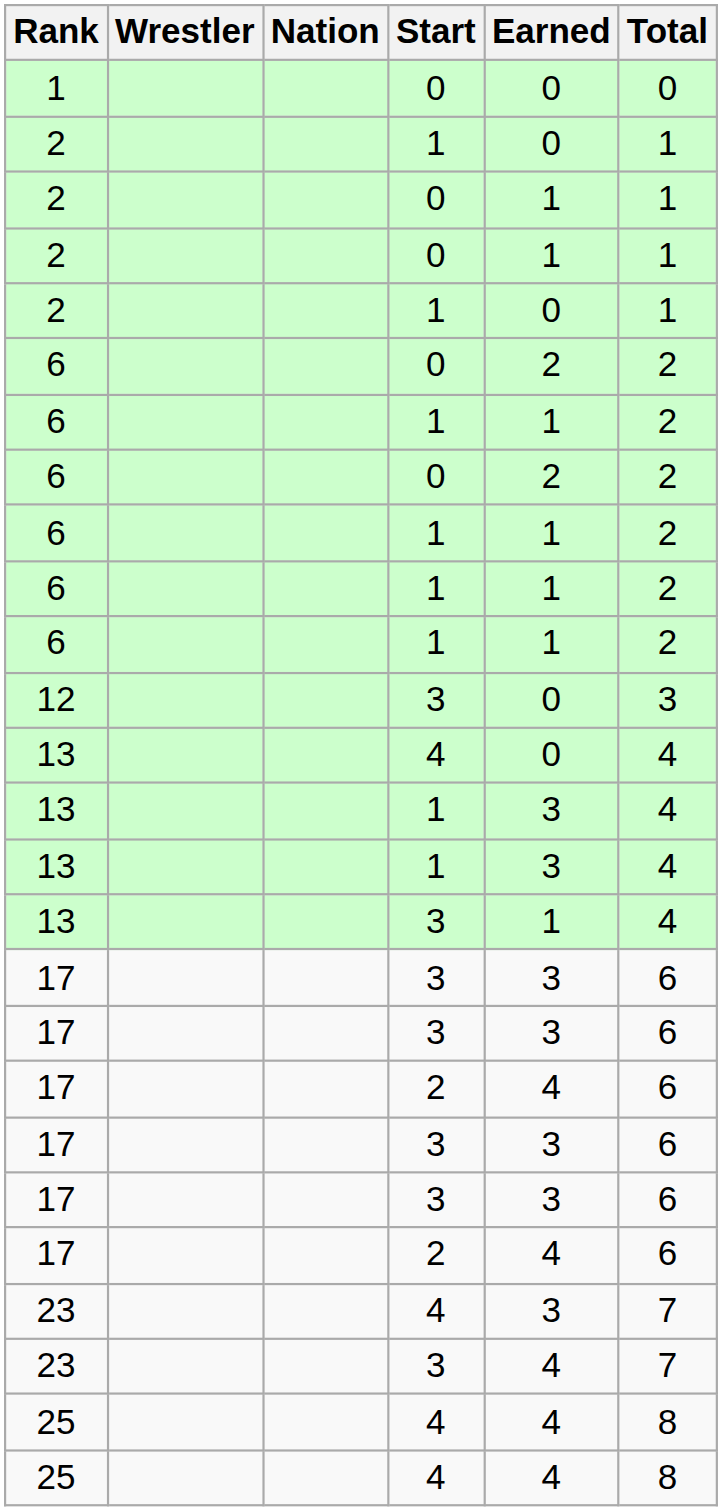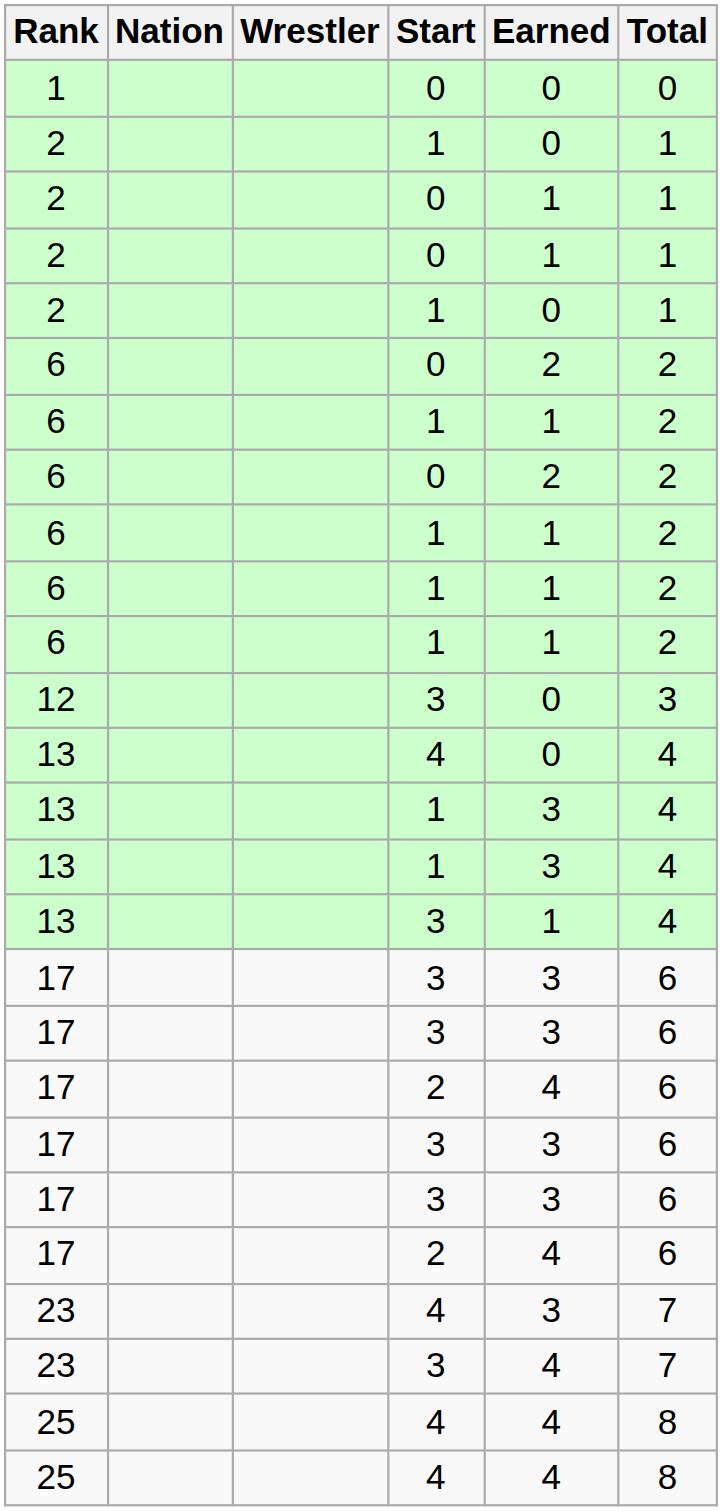columns swapped: Wrestler <-> Nation
